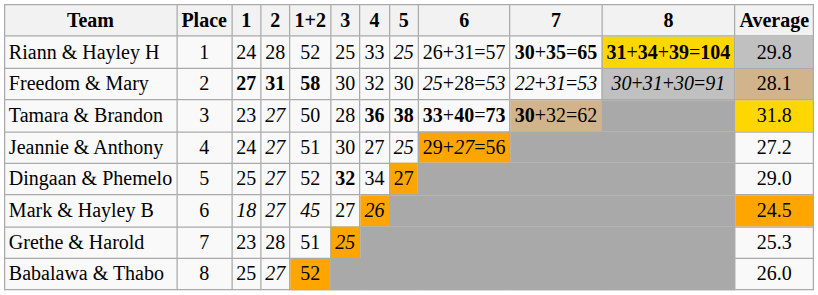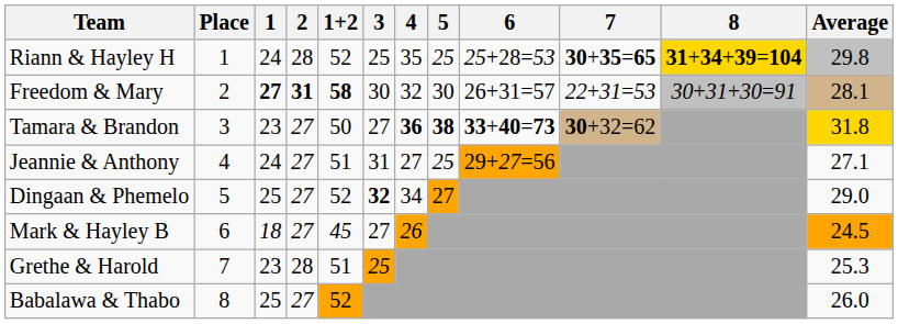Riann & Hayley H | 4: 33 -> 35
Riann & Hayley H | 6: 26+31=57 -> 25+28=53
Freedom & Mary | 6: 25+28=53 -> 26+31=57
Tamara & Brandon | 3: 28 -> 27
Jeannie & Anthony | 3: 30 -> 31
Jeannie & Anthony | Average: 27.2 -> 27.1
